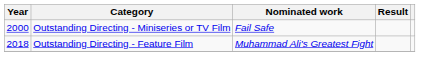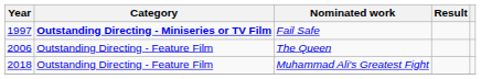Fail Safe | Year: 2000 -> 1997
Fail Safe | Category: normal -> bold
+ row: 2006 | Outstanding Directing - Feature Film | The Queen
